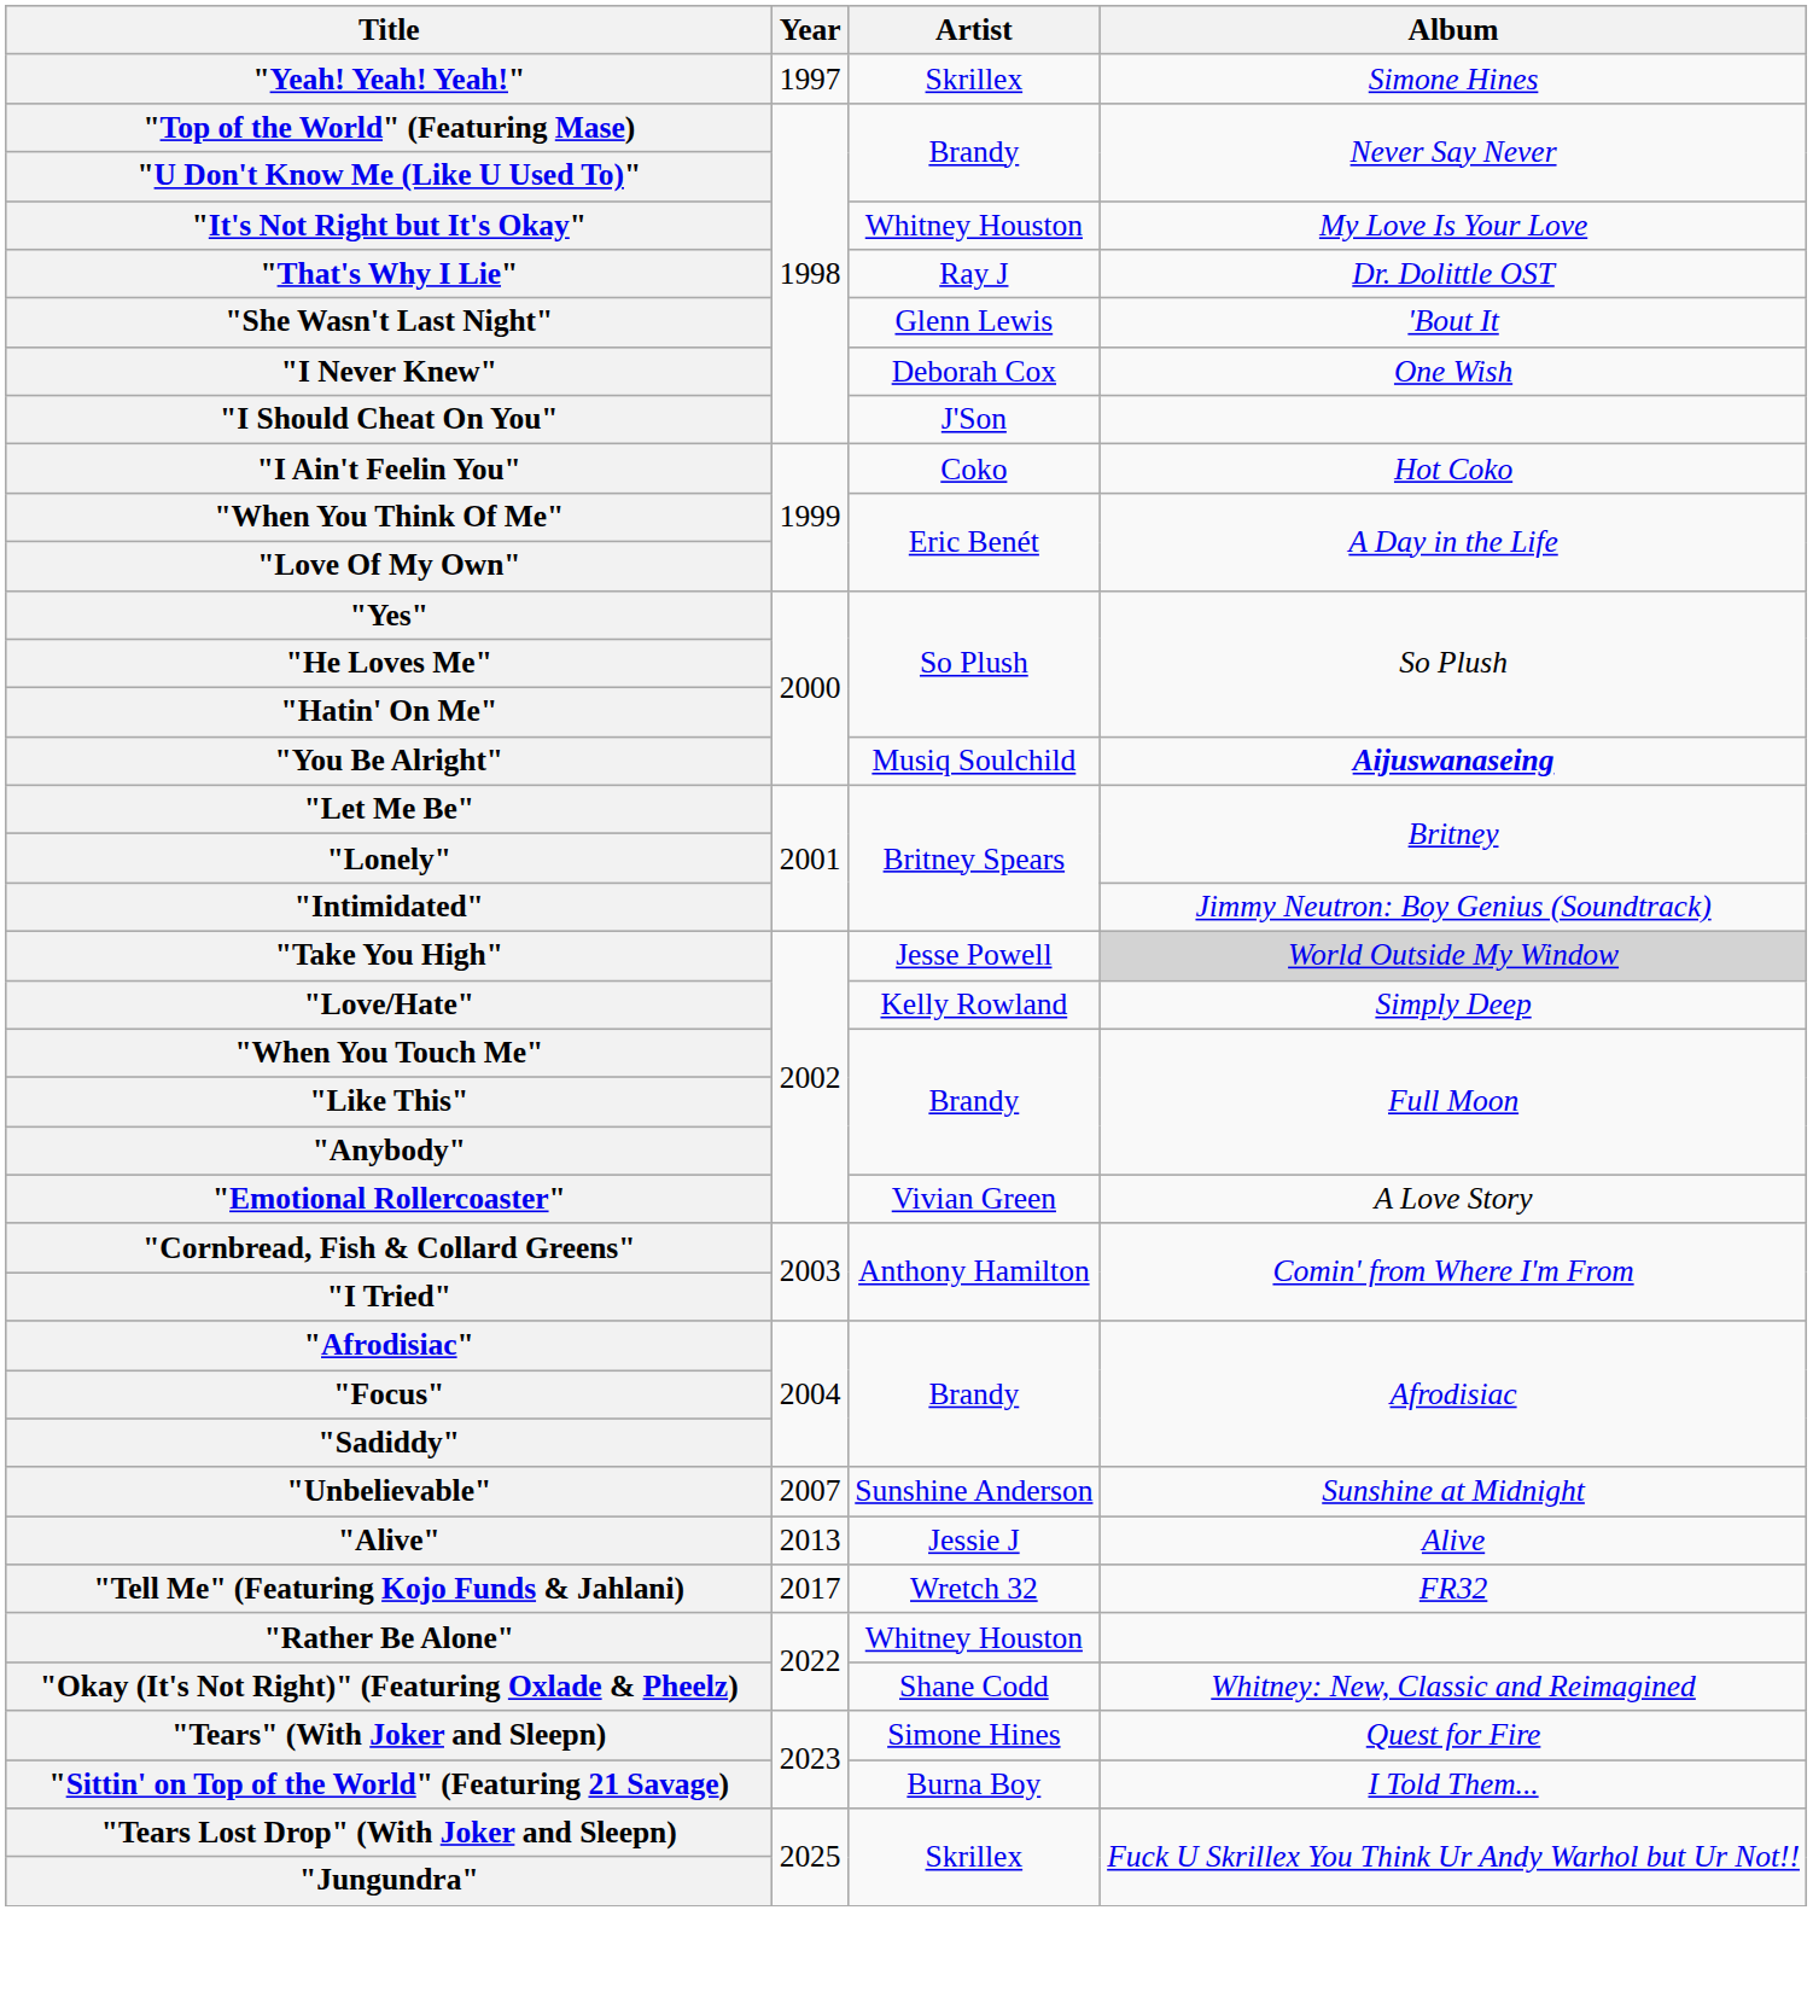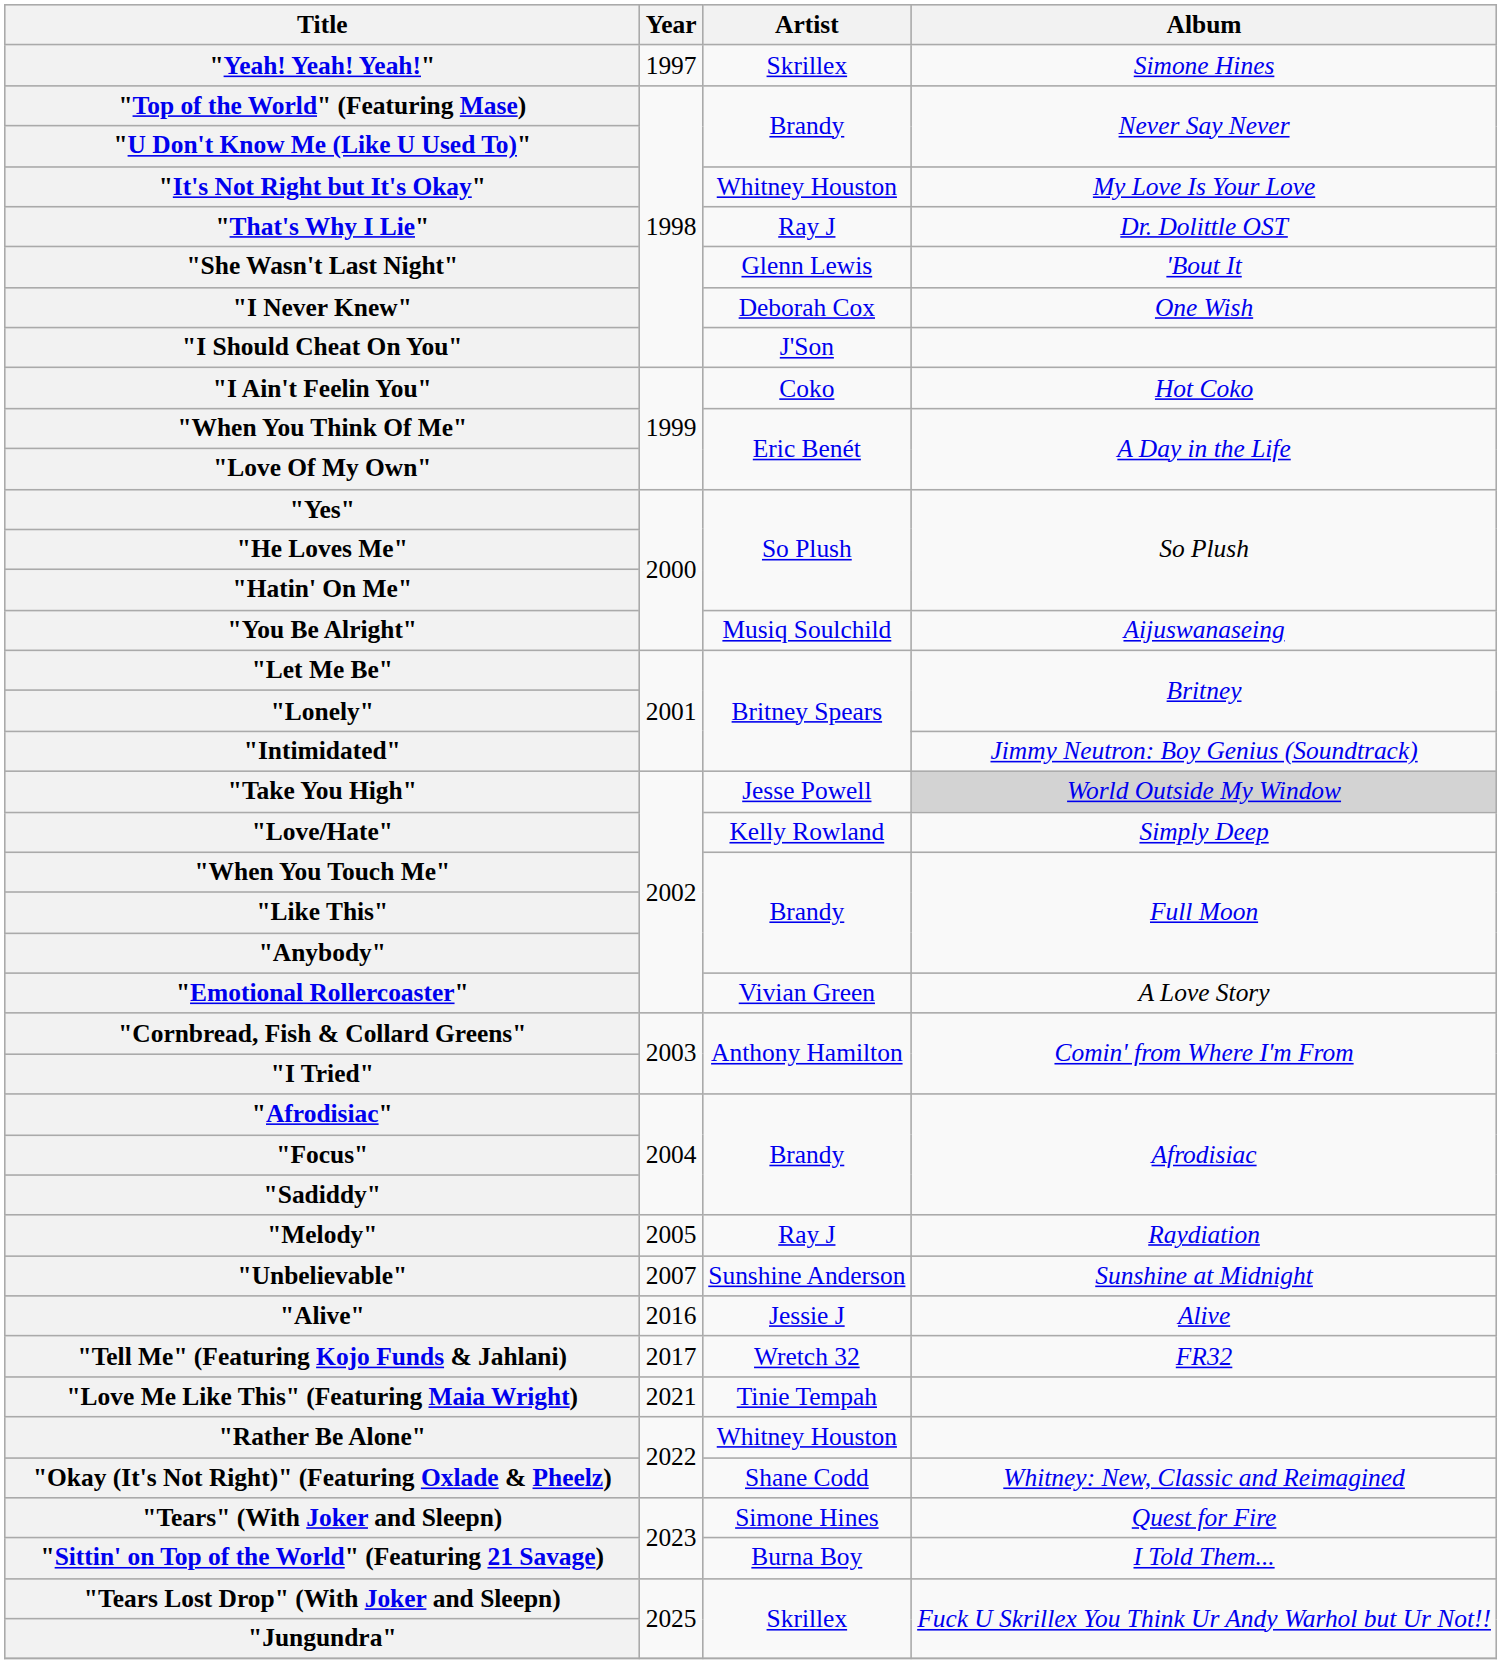"You Be Alright" | Album: bold -> normal
+ row: "Melody" | 2005 | Ray J | Raydiation
"Alive" | Year: 2013 -> 2016
+ row: "Love Me Like This" (Featuring Maia Wright) | 2021 | Tinie Tempah
